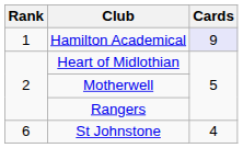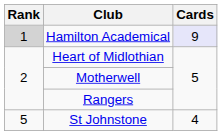Hamilton Academical | Rank: no background -> lightgrey background
St Johnstone | Rank: 6 -> 5
